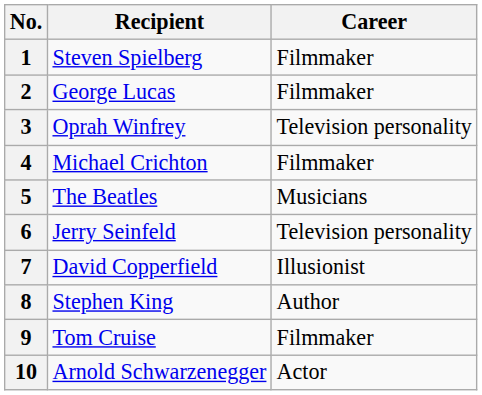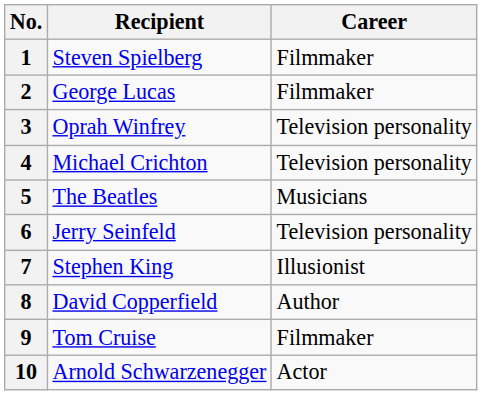4 | Career: Filmmaker -> Television personality
7 | Recipient: David Copperfield -> Stephen King
8 | Recipient: Stephen King -> David Copperfield
